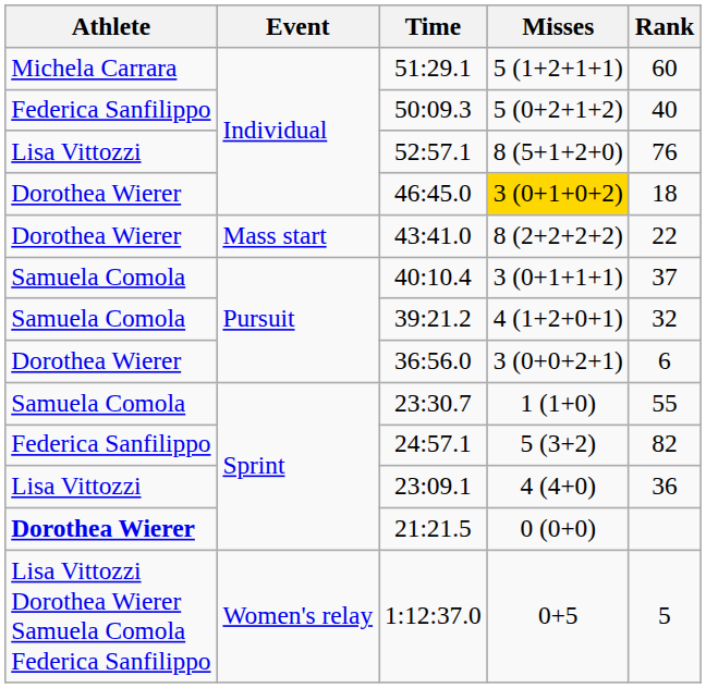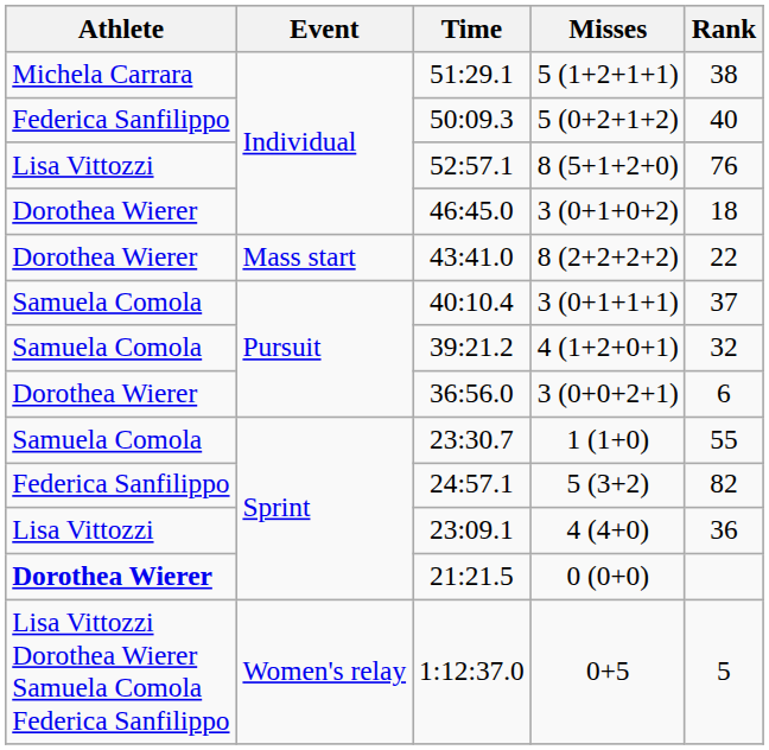51:29.1 | Rank: 60 -> 38
46:45.0 | Misses: gold background -> no background
